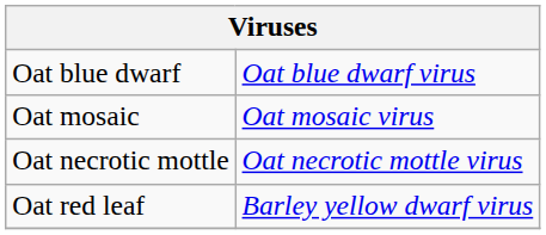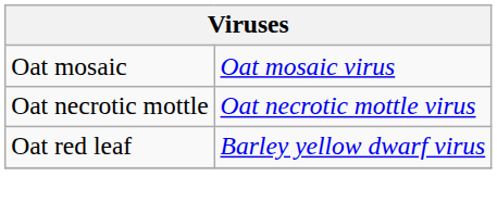- row: Oat blue dwarf | Oat blue dwarf virus
